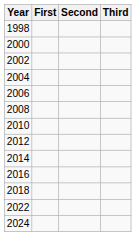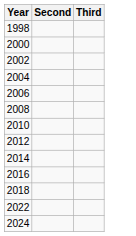- column: First
